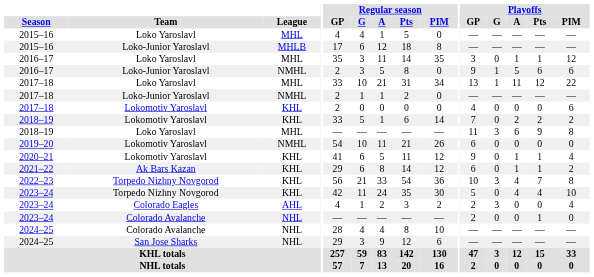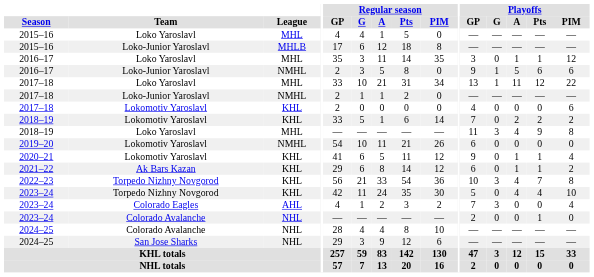2018–19 / Loko Yaroslavl | Playoffs / A: 6 -> 4
2023–24 / Colorado Eagles | Playoffs / GP: 2 -> 7
